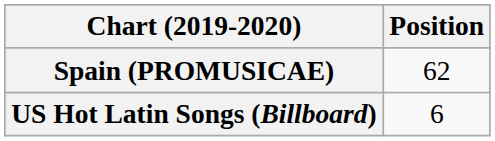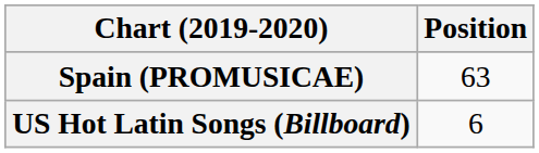Spain (PROMUSICAE) | Position: 62 -> 63
